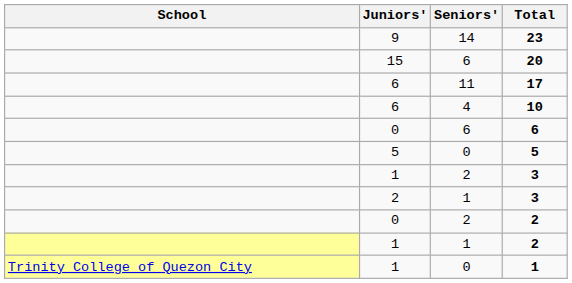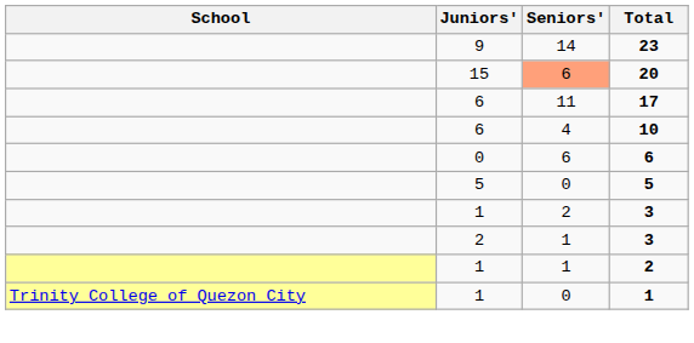20 | Seniors': no background -> lightsalmon background
- row: 0 | 2 | 2
